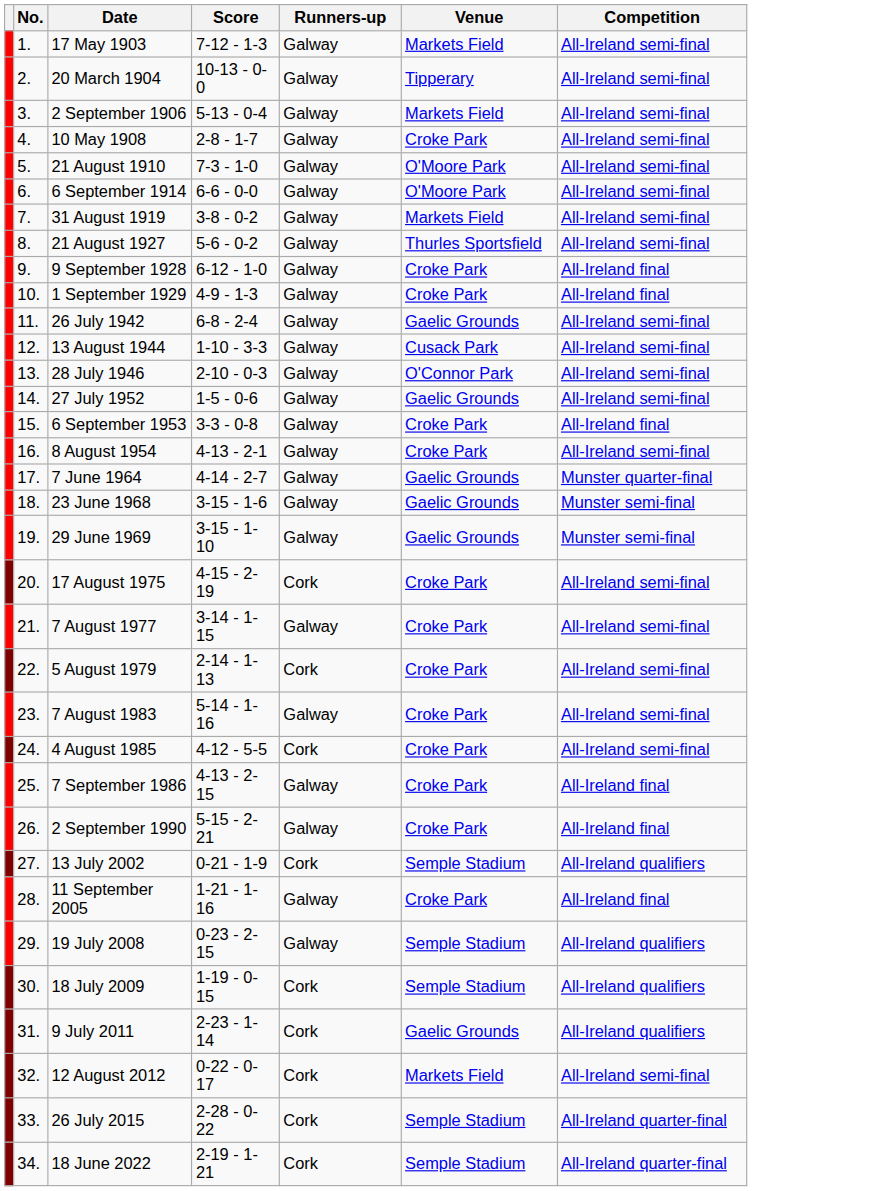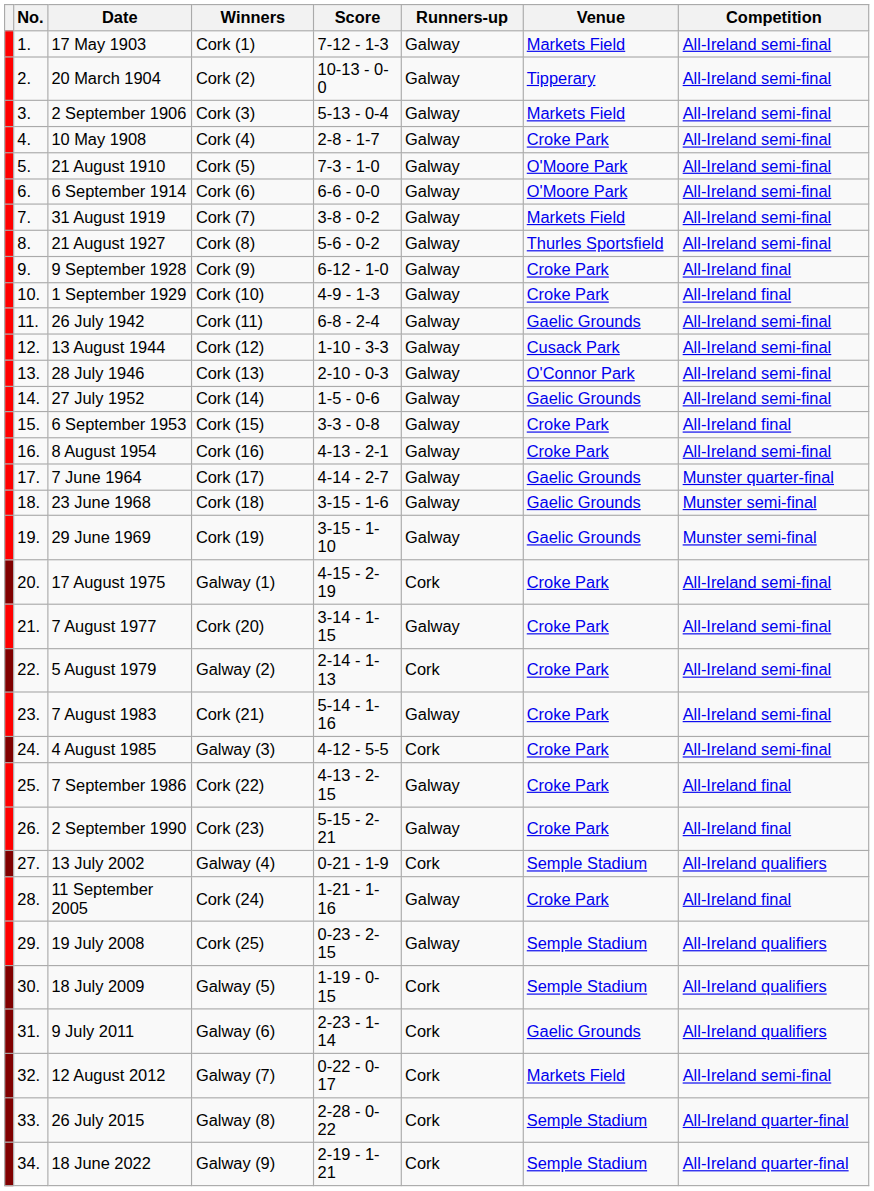+ column: Winners | Cork (1) | Cork (2) | Cork (3) | Cork (4) | Cork (5) | Cork (6) | Cork (7) | Cork (8) | Cork (9) | Cork (10) | Cork (11) | Cork (12) | Cork (13) | Cork (14) | Cork (15) | Cork (16) | Cork (17) | Cork (18) | Cork (19) | Galway (1) | Cork (20) | Galway (2) | Cork (21) | Galway (3) | Cork (22) | Cork (23) | Galway (4) | Cork (24) | Cork (25) | Galway (5) | Galway (6) | Galway (7) | Galway (8) | Galway (9)
